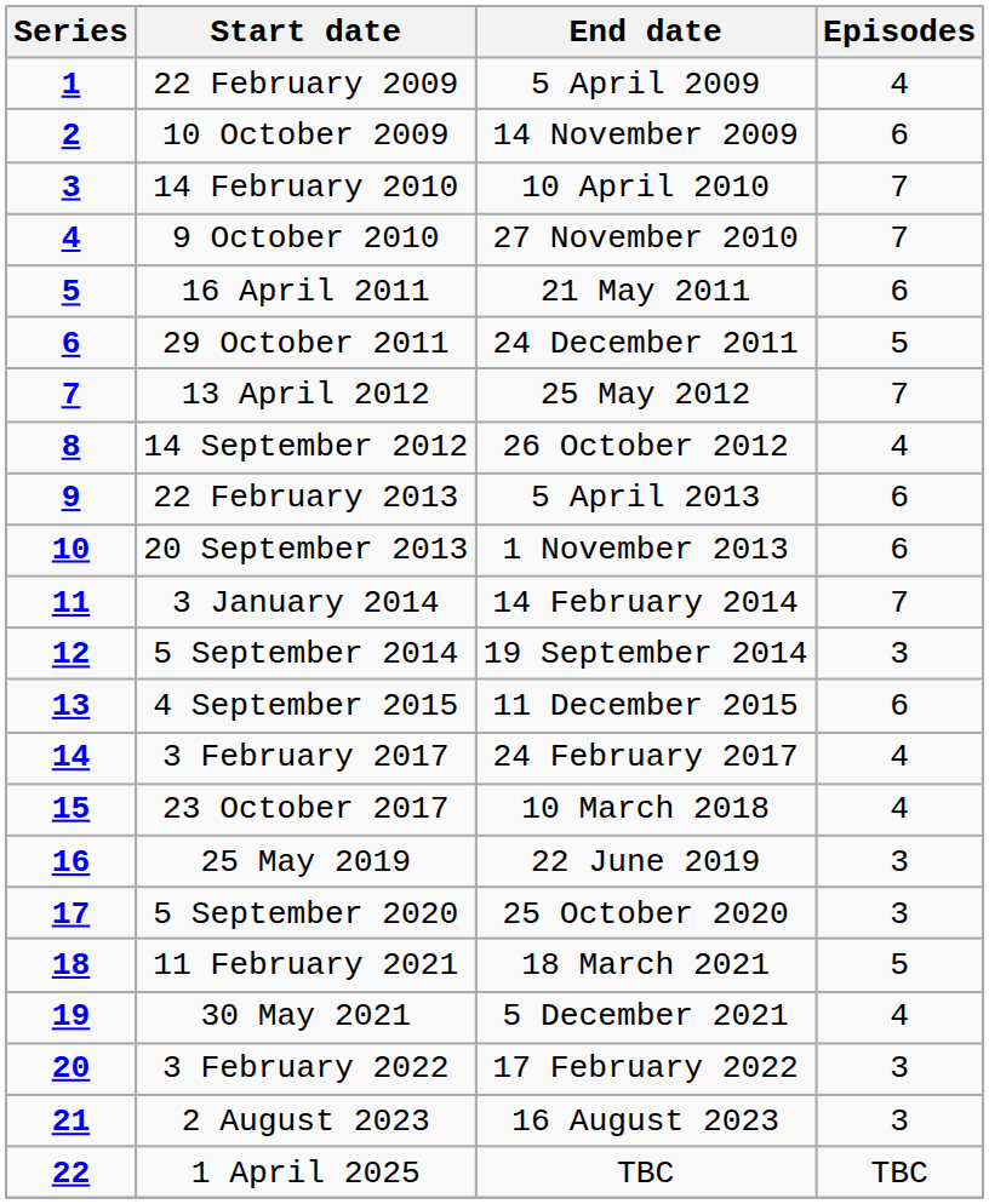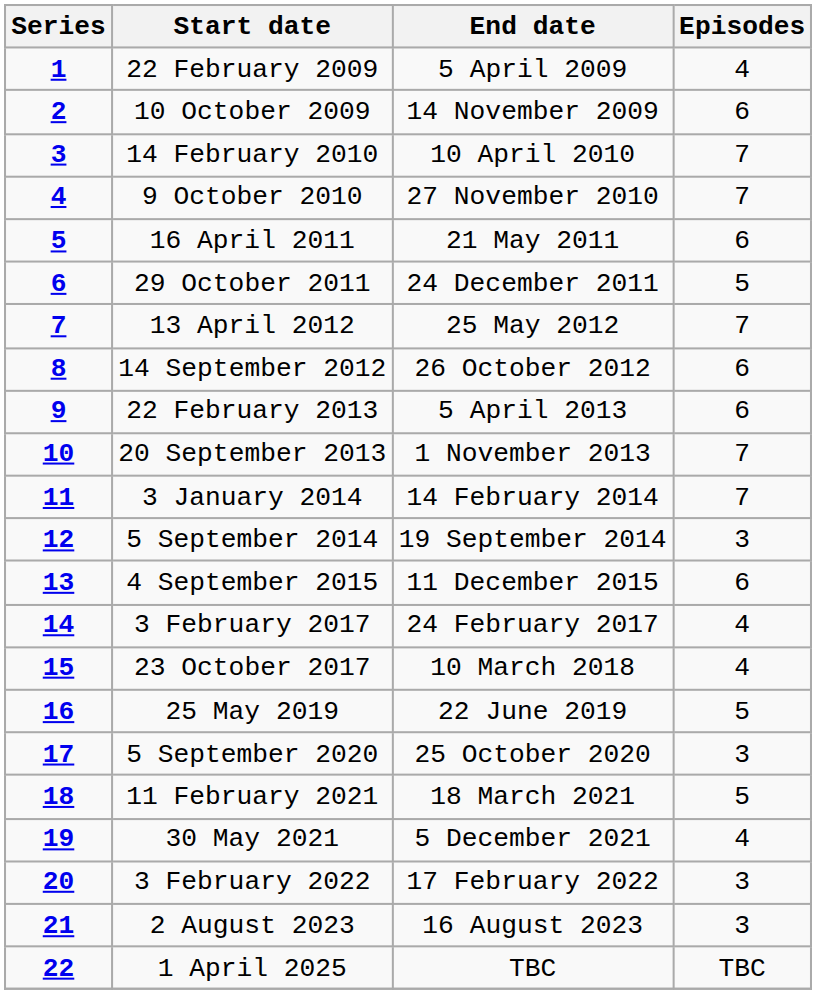14 September 2012 | Episodes: 4 -> 6
20 September 2013 | Episodes: 6 -> 7
25 May 2019 | Episodes: 3 -> 5
